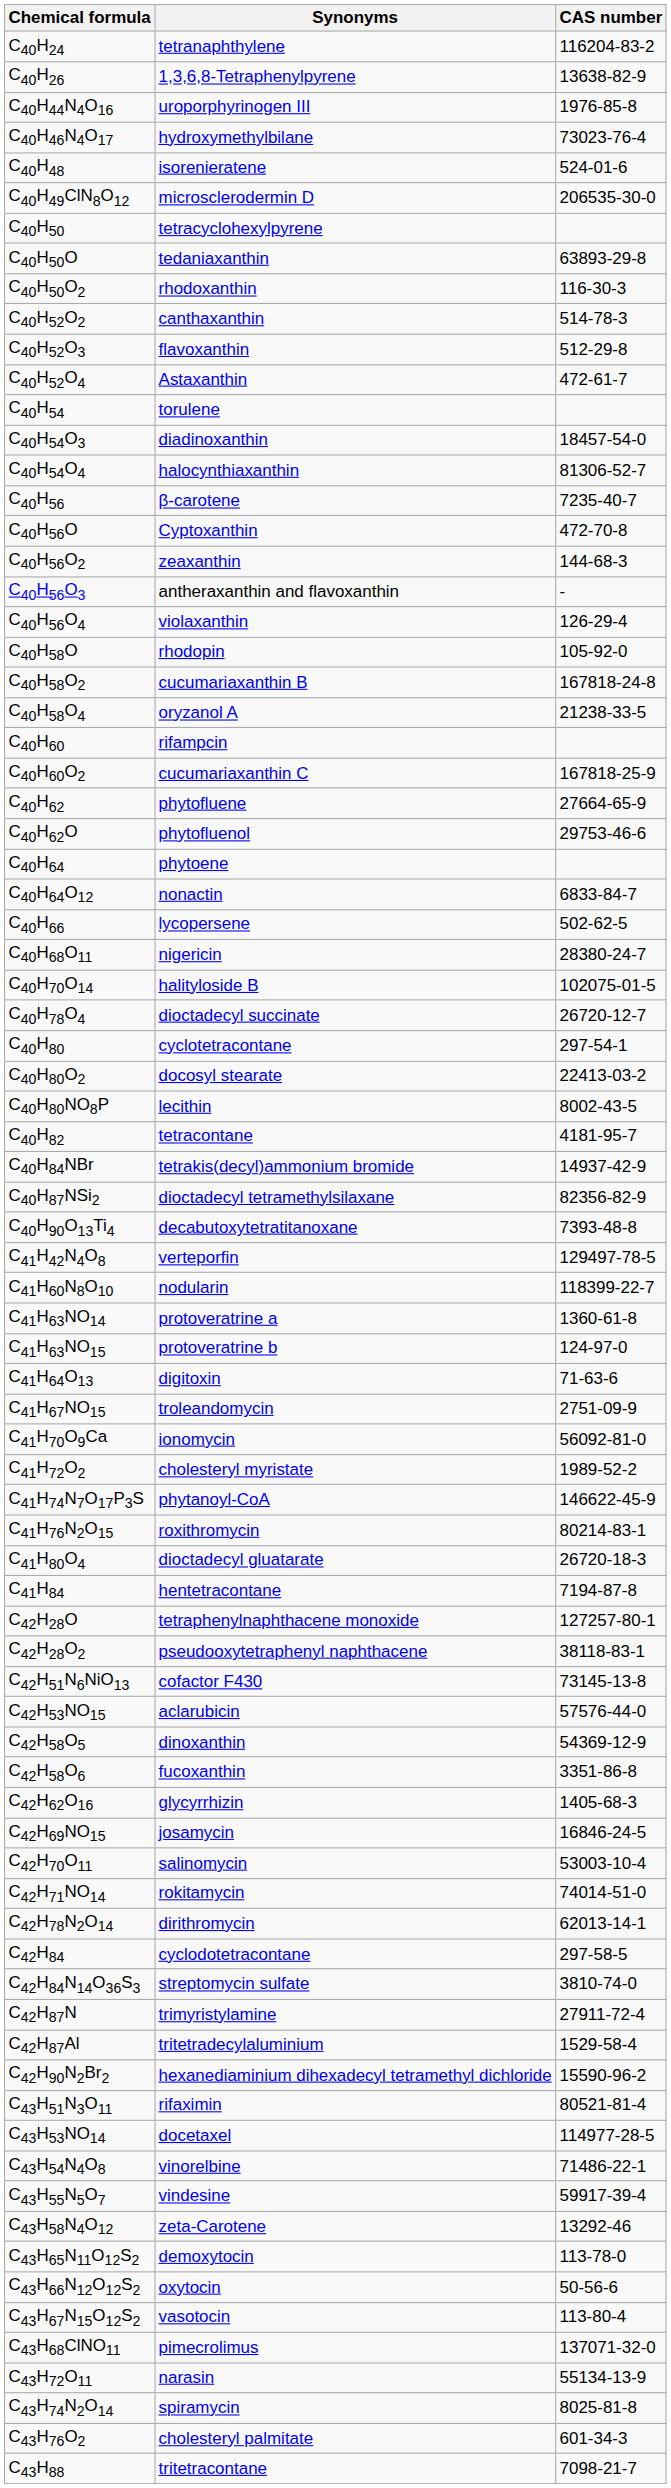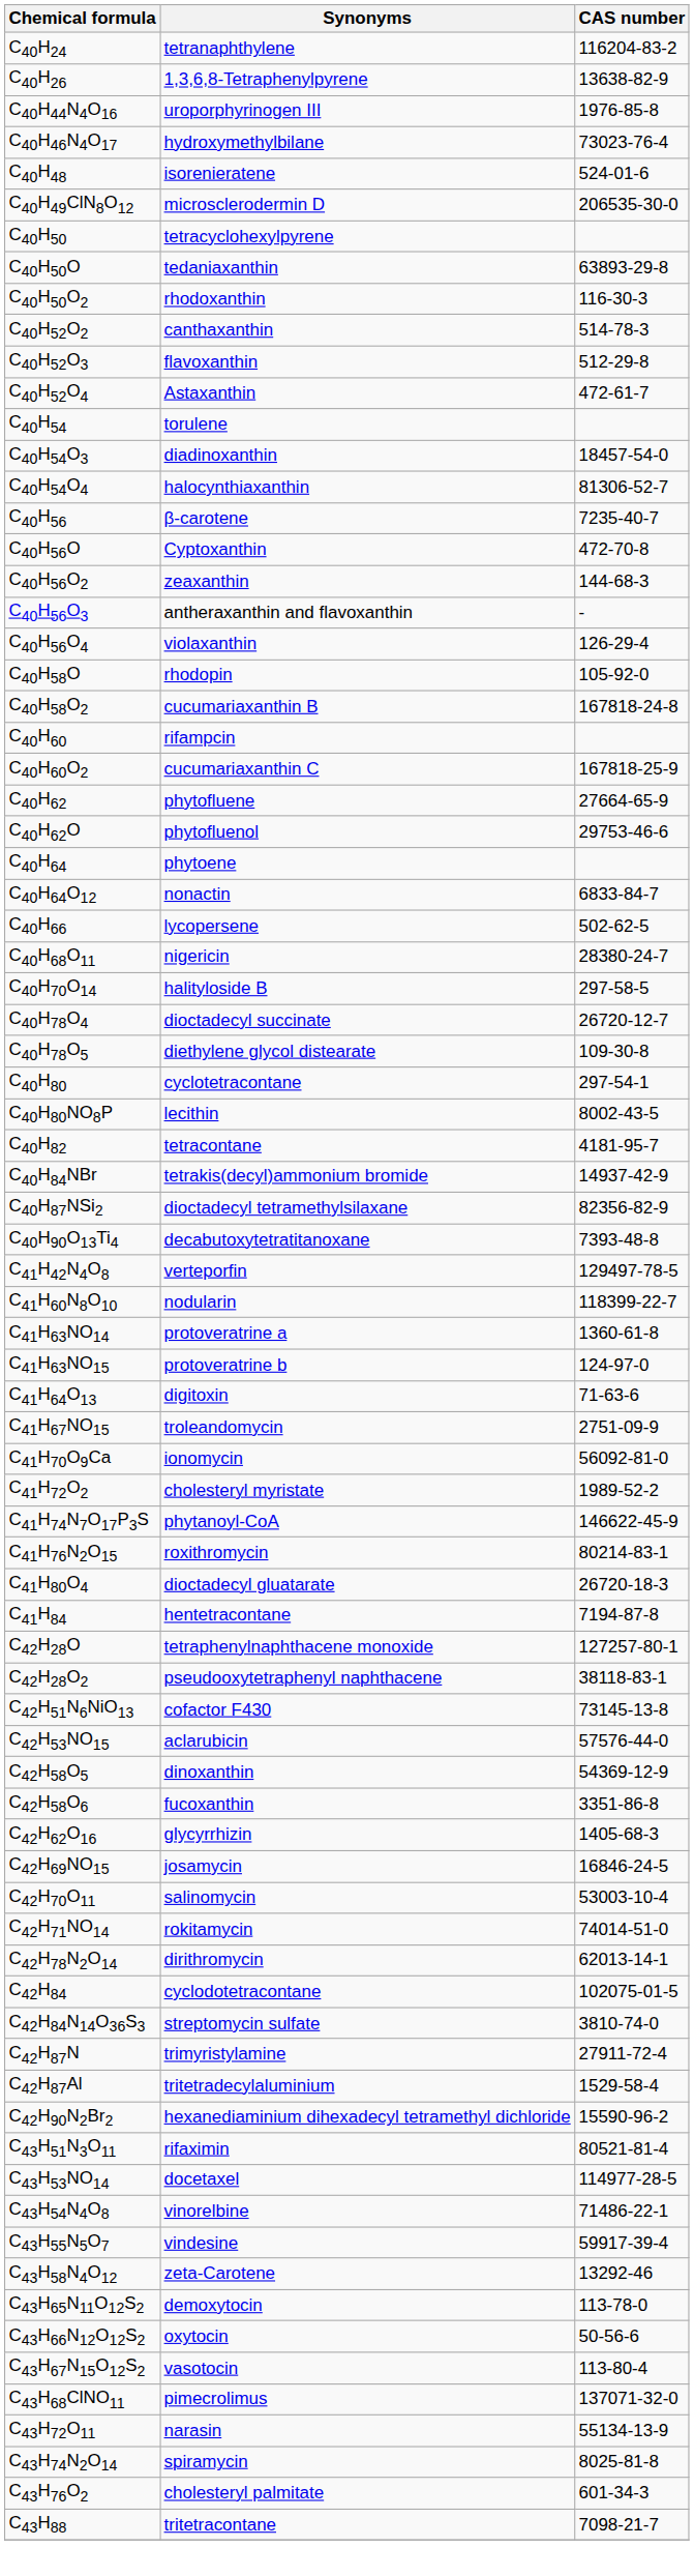- row: C40H58O4 | oryzanol A | 21238-33-5
C40H70O14 | CAS number: 102075-01-5 -> 297-58-5
+ row: C40H78O5 | diethylene glycol distearate | 109-30-8
- row: C40H80O2 | docosyl stearate | 22413-03-2
C42H84 | CAS number: 297-58-5 -> 102075-01-5
